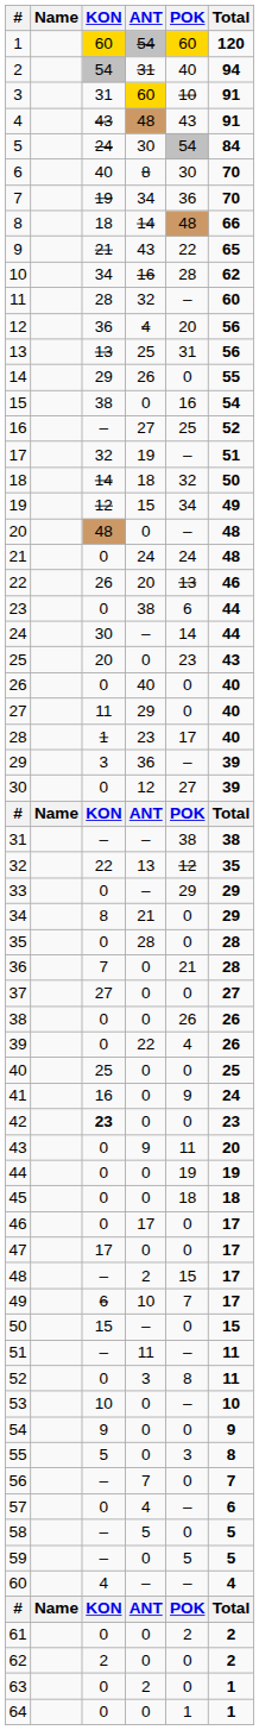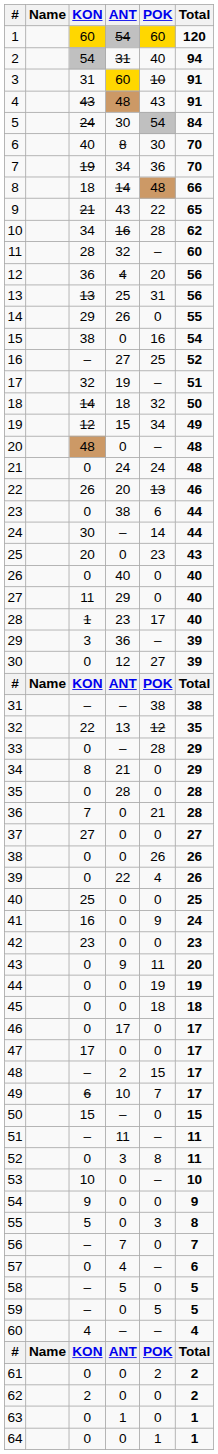33 | POK: 29 -> 28
42 | KON: bold -> normal
63 | ANT: 2 -> 1
